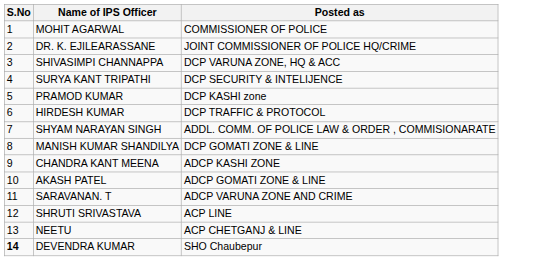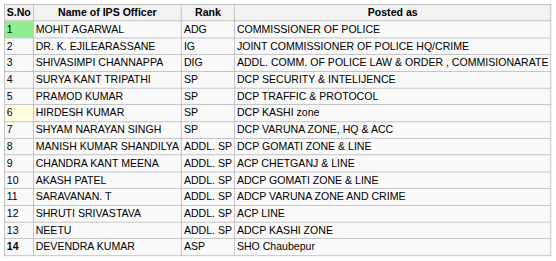+ column: Rank | ADG | IG | DIG | SP | SP | SP | SP | ADDL. SP | ADDL. SP | ADDL. SP | ADDL. SP | ADDL. SP | ADDL. SP | ASP
MOHIT AGARWAL | S.No: no background -> lightgreen background
SHIVASIMPI CHANNAPPA | Posted as: DCP VARUNA ZONE, HQ & ACC -> ADDL. COMM. OF POLICE LAW & ORDER , COMMISIONARATE
PRAMOD KUMAR | Posted as: DCP KASHI zone -> DCP TRAFFIC & PROTOCOL
HIRDESH KUMAR | S.No: no background -> lightyellow background
HIRDESH KUMAR | Posted as: DCP TRAFFIC & PROTOCOL -> DCP KASHI zone
SHYAM NARAYAN SINGH | Posted as: ADDL. COMM. OF POLICE LAW & ORDER , COMMISIONARATE -> DCP VARUNA ZONE, HQ & ACC
CHANDRA KANT MEENA | Posted as: ADCP KASHI ZONE -> ACP CHETGANJ & LINE
NEETU | Posted as: ACP CHETGANJ & LINE -> ADCP KASHI ZONE
